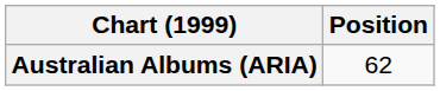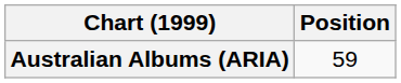Australian Albums (ARIA) | Position: 62 -> 59
